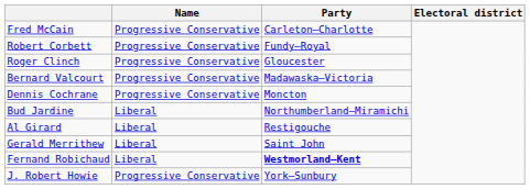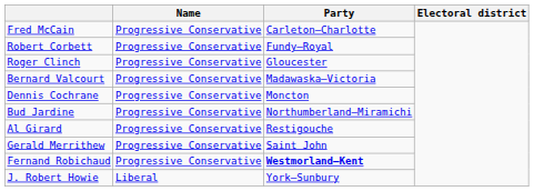Bud Jardine | Name: Liberal -> Progressive Conservative
Al Girard | Name: Liberal -> Progressive Conservative
Gerald Merrithew | Name: Liberal -> Progressive Conservative
Fernand Robichaud | Name: Liberal -> Progressive Conservative
J. Robert Howie | Name: Progressive Conservative -> Liberal
